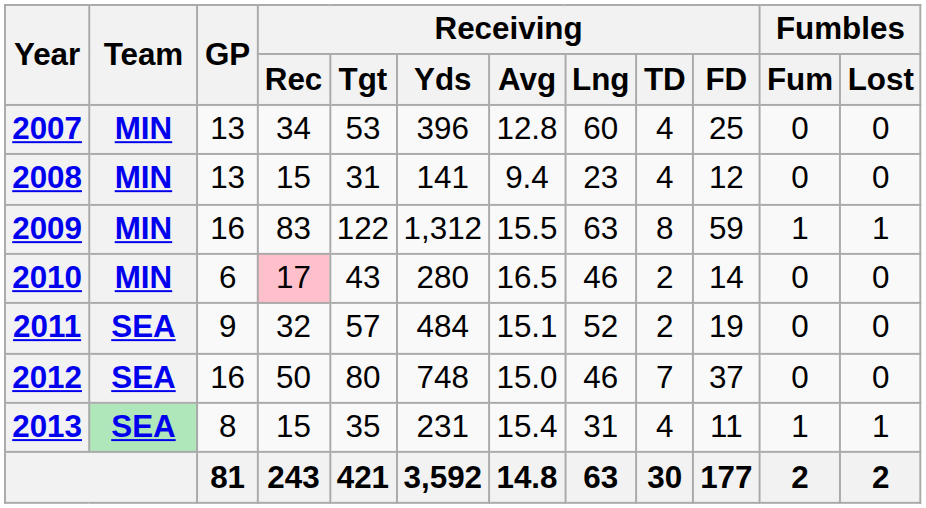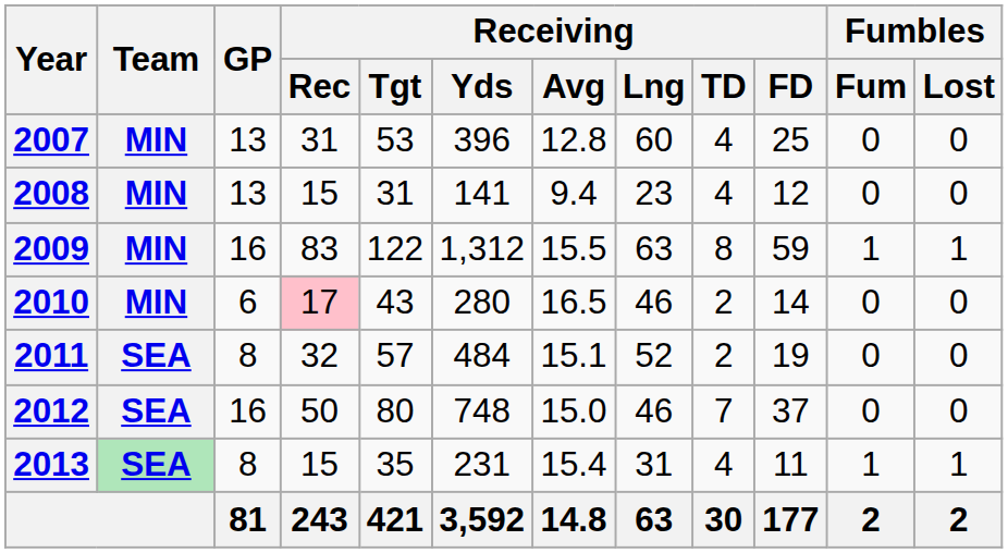2007 | Receiving / Rec: 34 -> 31
2011 | GP: 9 -> 8
